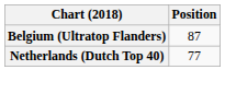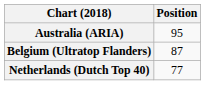+ row: Australia (ARIA) | 95
